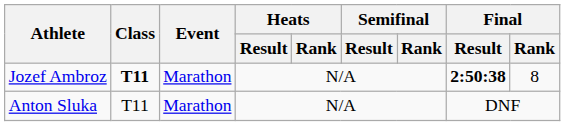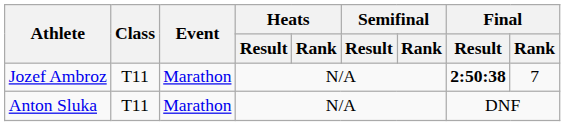Jozef Ambroz | Class: bold -> normal
Jozef Ambroz | Final / Rank: 8 -> 7
